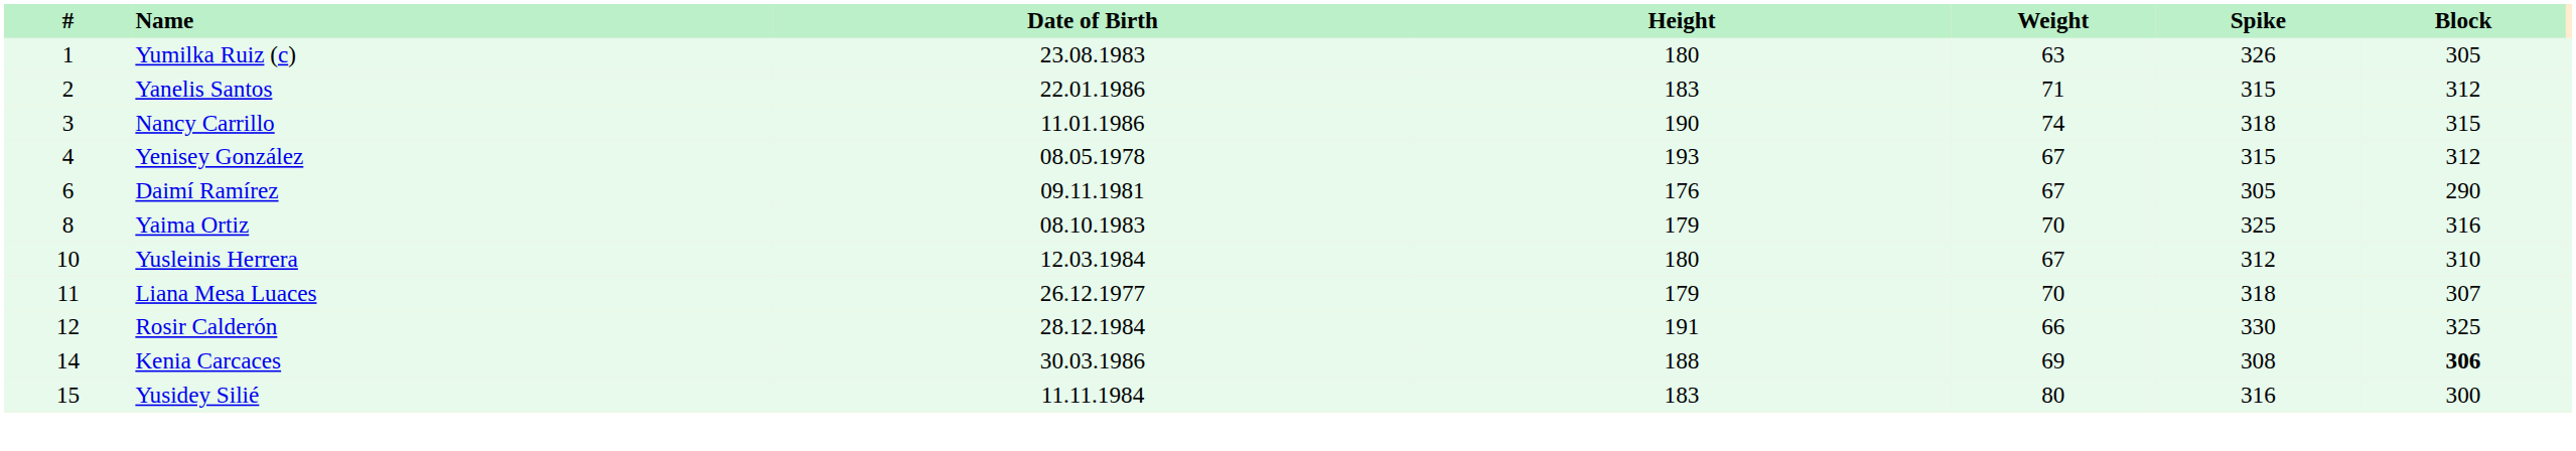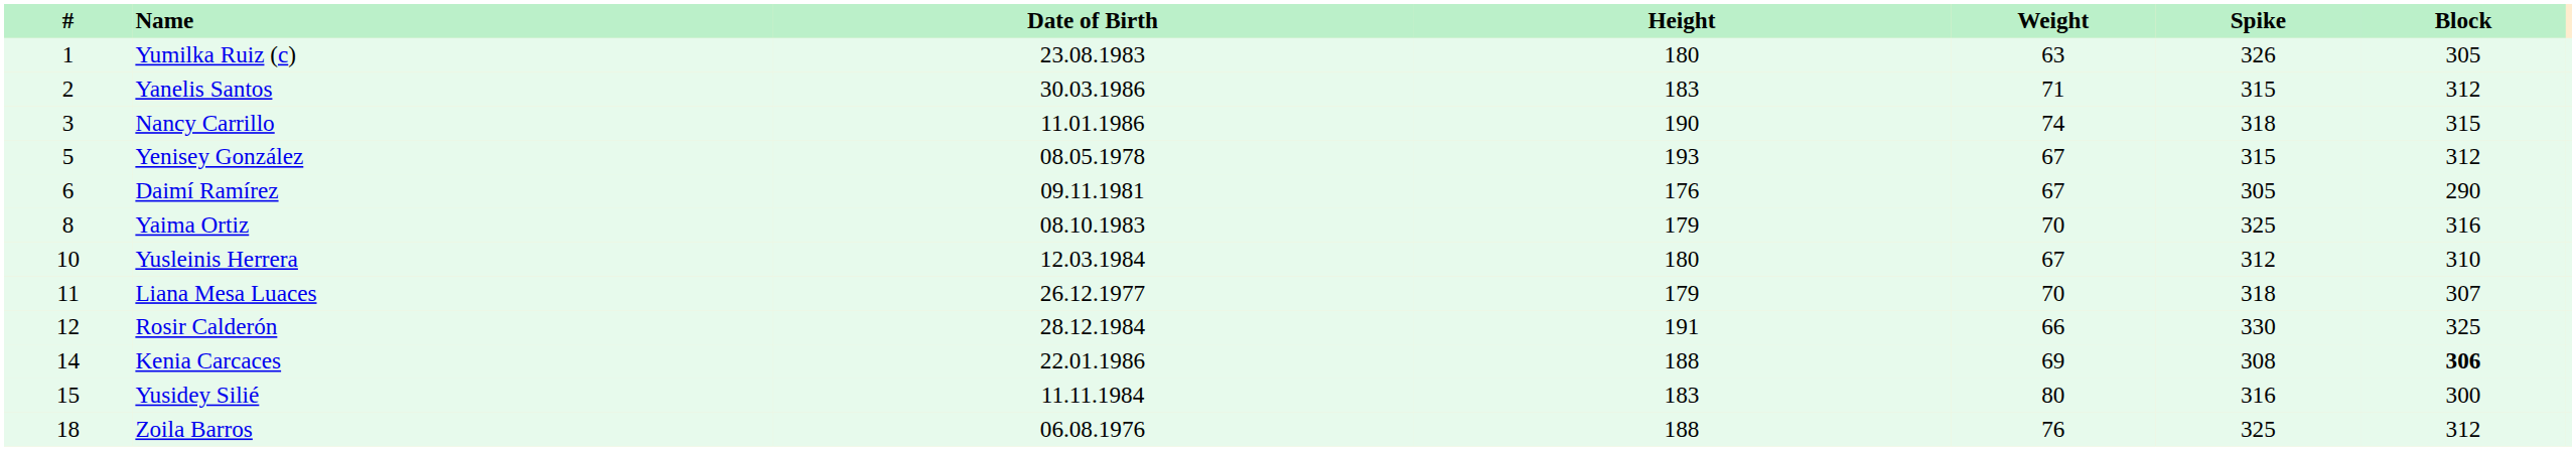Yanelis Santos | Date of Birth: 22.01.1986 -> 30.03.1986
Yenisey González | #: 4 -> 5
Kenia Carcaces | Date of Birth: 30.03.1986 -> 22.01.1986
+ row: 18 | Zoila Barros | 06.08.1976 | 188 | 76 | 325 | 312
